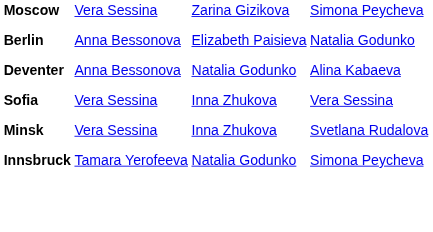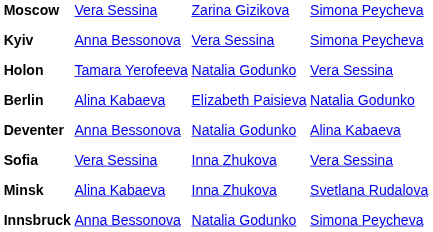+ row: Kyiv | Anna Bessonova | Vera Sessina | Simona Peycheva
+ row: Holon | Tamara Yerofeeva | Natalia Godunko | Vera Sessina
Berlin | column 2: Anna Bessonova -> Alina Kabaeva
Minsk | column 2: Vera Sessina -> Alina Kabaeva
Innsbruck | column 2: Tamara Yerofeeva -> Anna Bessonova
